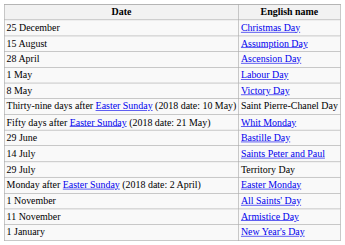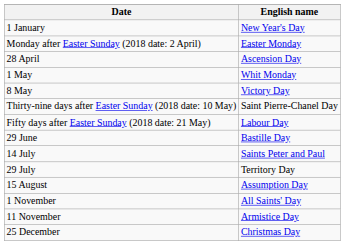rows swapped: 1 January <-> 25 December
rows swapped: Monday after Easter Sunday (2018 date: 2 April) <-> 15 August
1 May | English name: Labour Day -> Whit Monday
Fifty days after Easter Sunday (2018 date: 21 May) | English name: Whit Monday -> Labour Day
